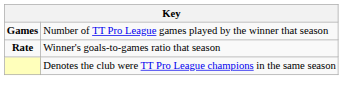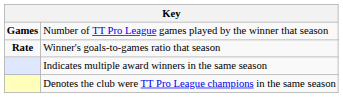+ row: Indicates multiple award winners in the same season
